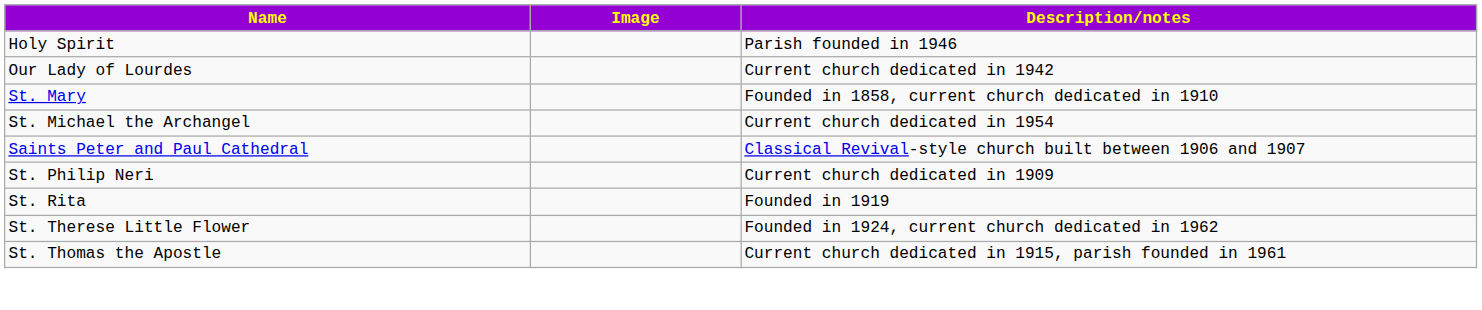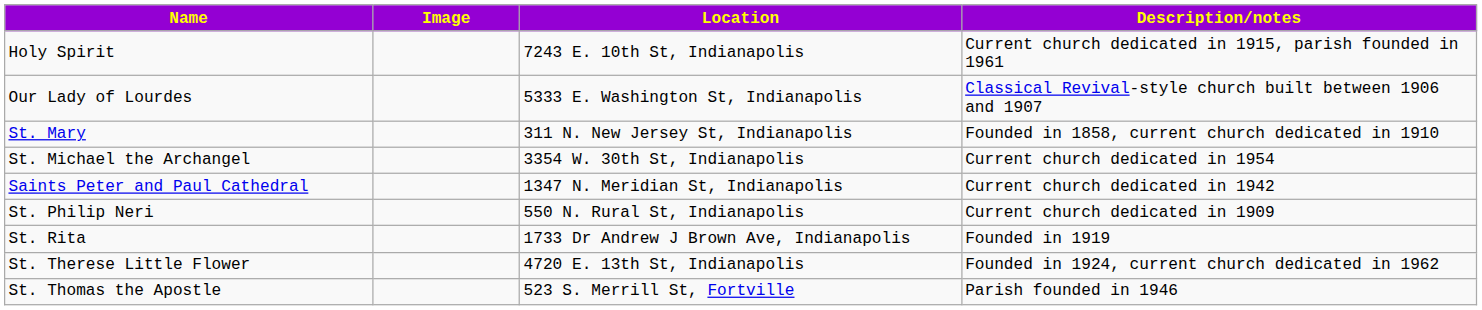+ column: Location | 7243 E. 10th St, Indianapolis | 5333 E. Washington St, Indianapolis | 311 N. New Jersey St, Indianapolis | 3354 W. 30th St, Indianapolis | 1347 N. Meridian St, Indianapolis | 550 N. Rural St, Indianapolis | 1733 Dr Andrew J Brown Ave, Indianapolis | 4720 E. 13th St, Indianapolis | 523 S. Merrill St, Fortville
Holy Spirit | Description/notes: Parish founded in 1946 -> Current church dedicated in 1915, parish founded in 1961
Our Lady of Lourdes | Description/notes: Current church dedicated in 1942 -> Classical Revival-style church built between 1906 and 1907
Saints Peter and Paul Cathedral | Description/notes: Classical Revival-style church built between 1906 and 1907 -> Current church dedicated in 1942
St. Thomas the Apostle | Description/notes: Current church dedicated in 1915, parish founded in 1961 -> Parish founded in 1946
